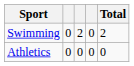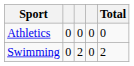rows swapped: Swimming <-> Athletics
